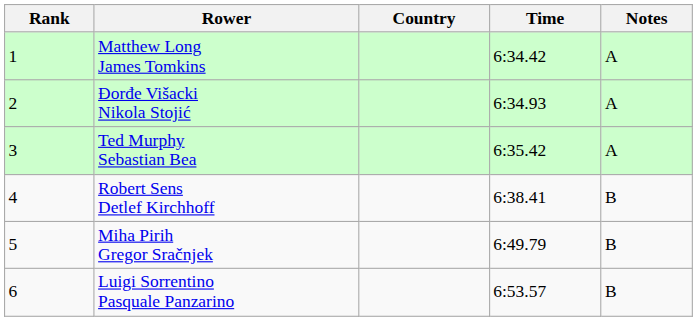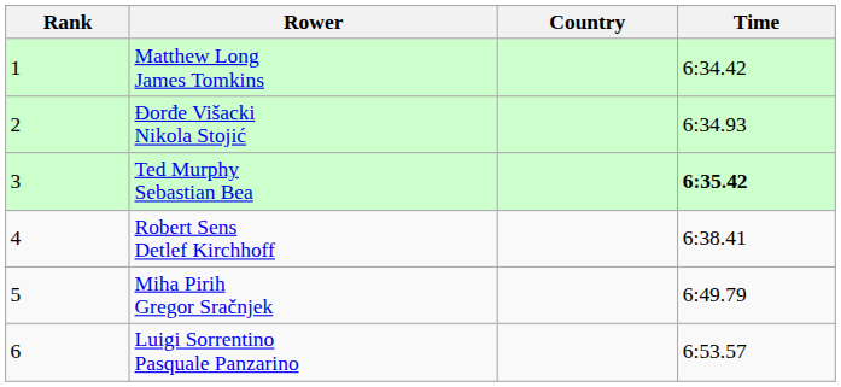- column: Notes | A | A | A | B | B | B
Ted Murphy Sebastian Bea | Time: normal -> bold
